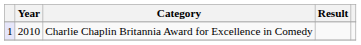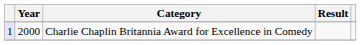Charlie Chaplin Britannia Award for Excellence in Comedy | Year: 2010 -> 2000
